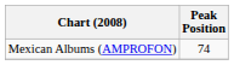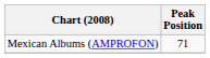Mexican Albums (AMPROFON) | Peak Position: 74 -> 71
